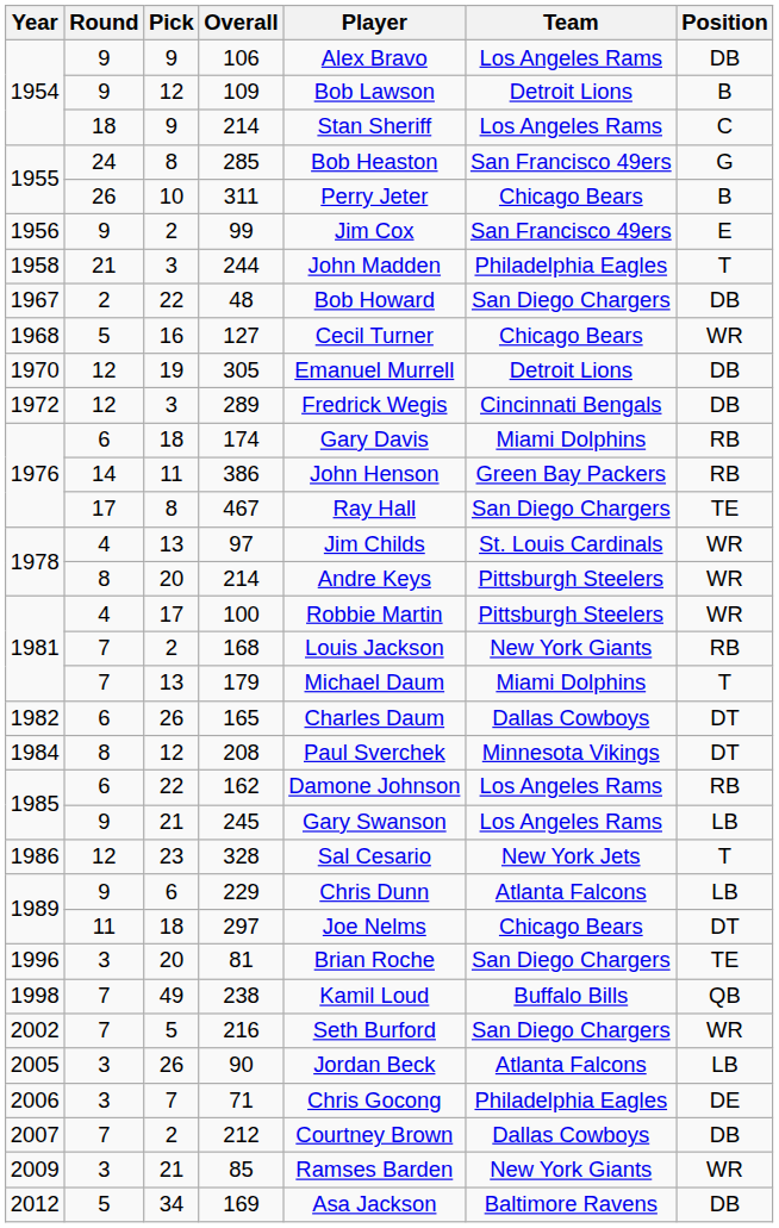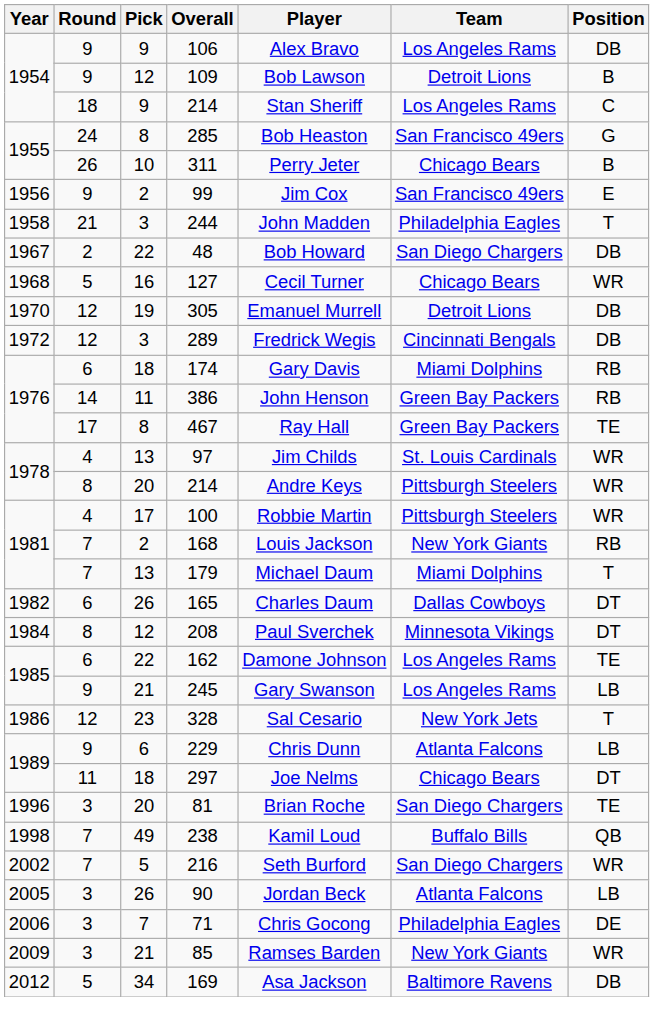467 | Team: San Diego Chargers -> Green Bay Packers
162 | Position: RB -> TE
- row: 2007 | 7 | 2 | 212 | Courtney Brown | Dallas Cowboys | DB
